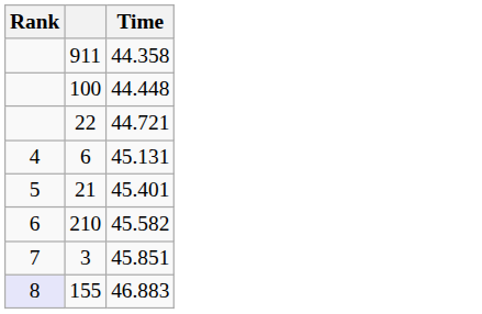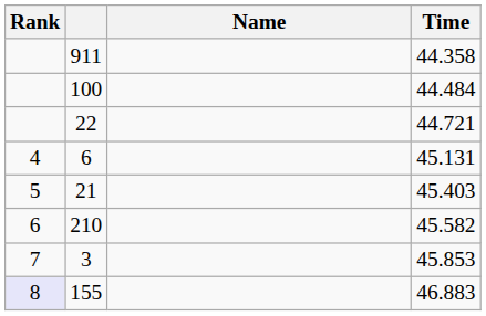+ column: Name
100 | Time: 44.448 -> 44.484
21 | Time: 45.401 -> 45.403
3 | Time: 45.851 -> 45.853
